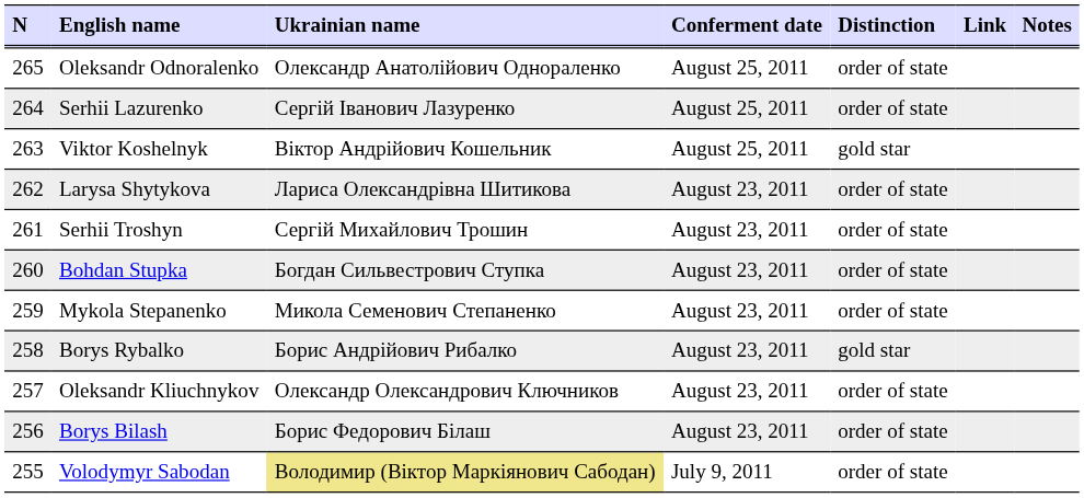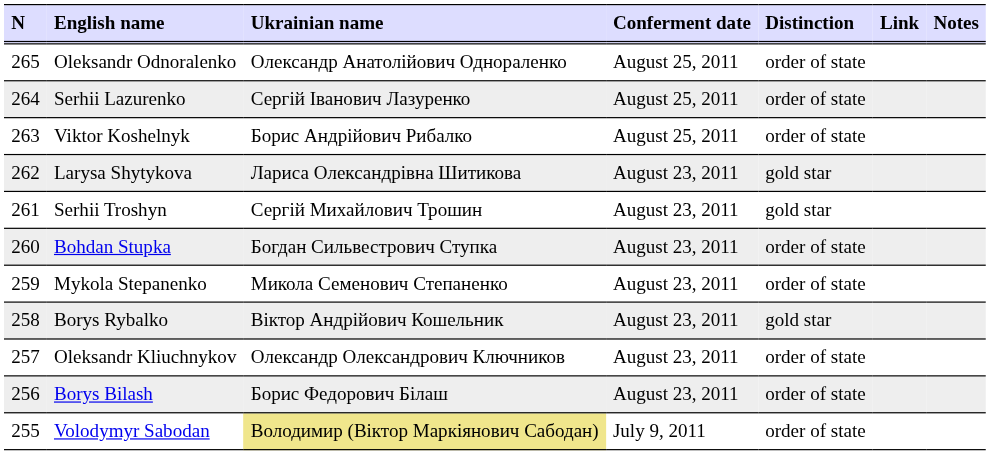Viktor Koshelnyk | Ukrainian name: Віктор Андрійович Кошельник -> Борис Андрійович Рибалко
Viktor Koshelnyk | Distinction: gold star -> order of state
Larysa Shytykova | Distinction: order of state -> gold star
Serhii Troshyn | Distinction: order of state -> gold star
Borys Rybalko | Ukrainian name: Борис Андрійович Рибалко -> Віктор Андрійович Кошельник
